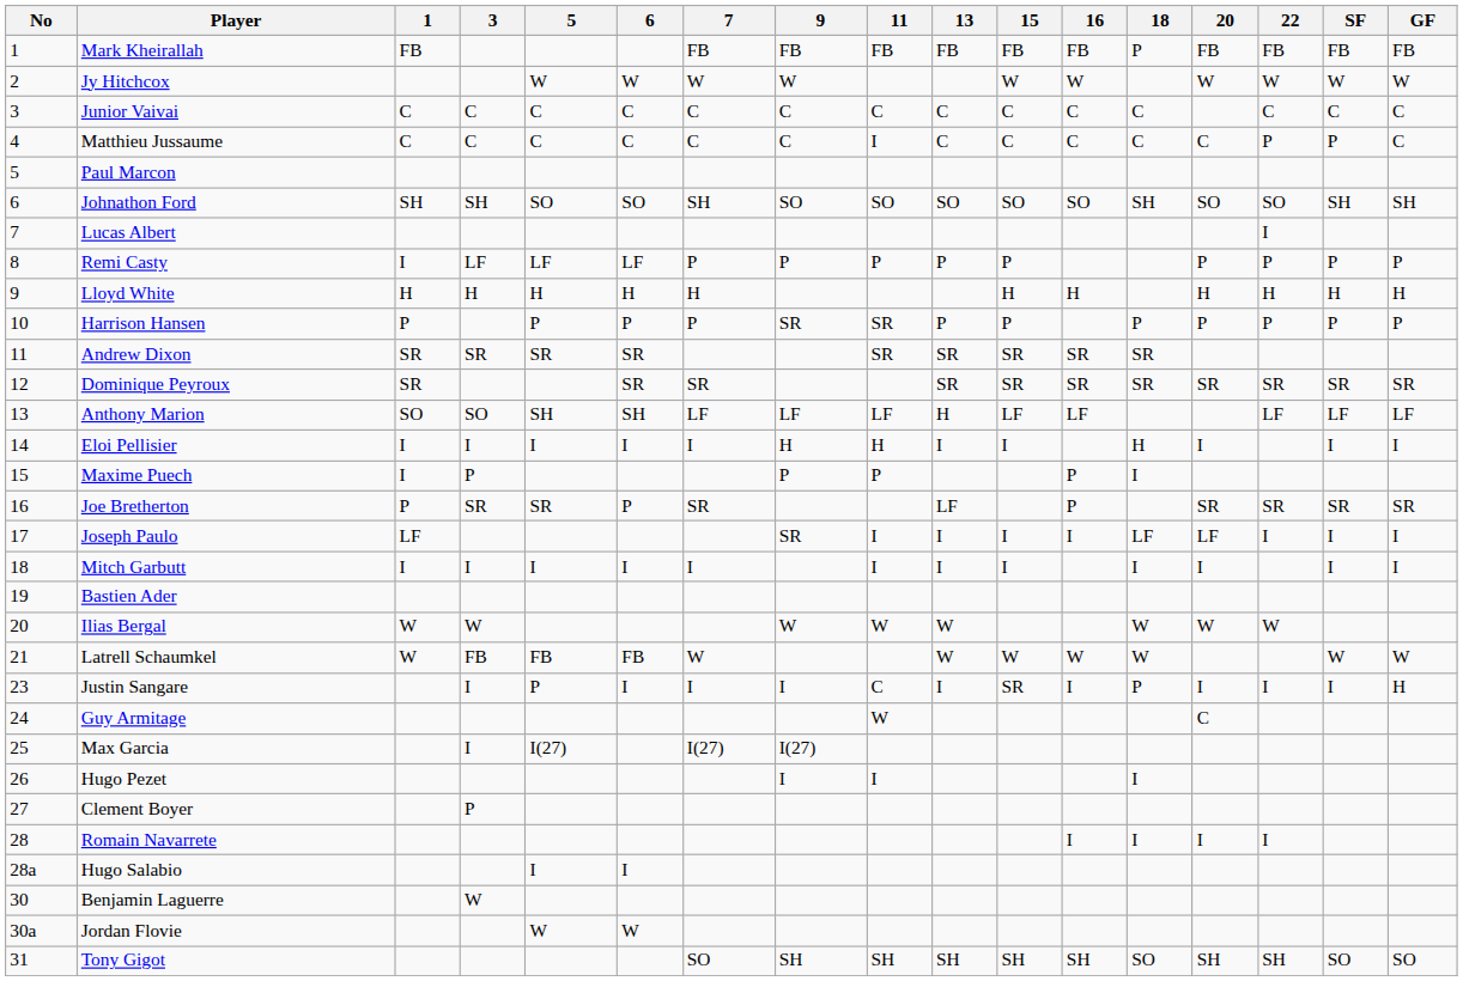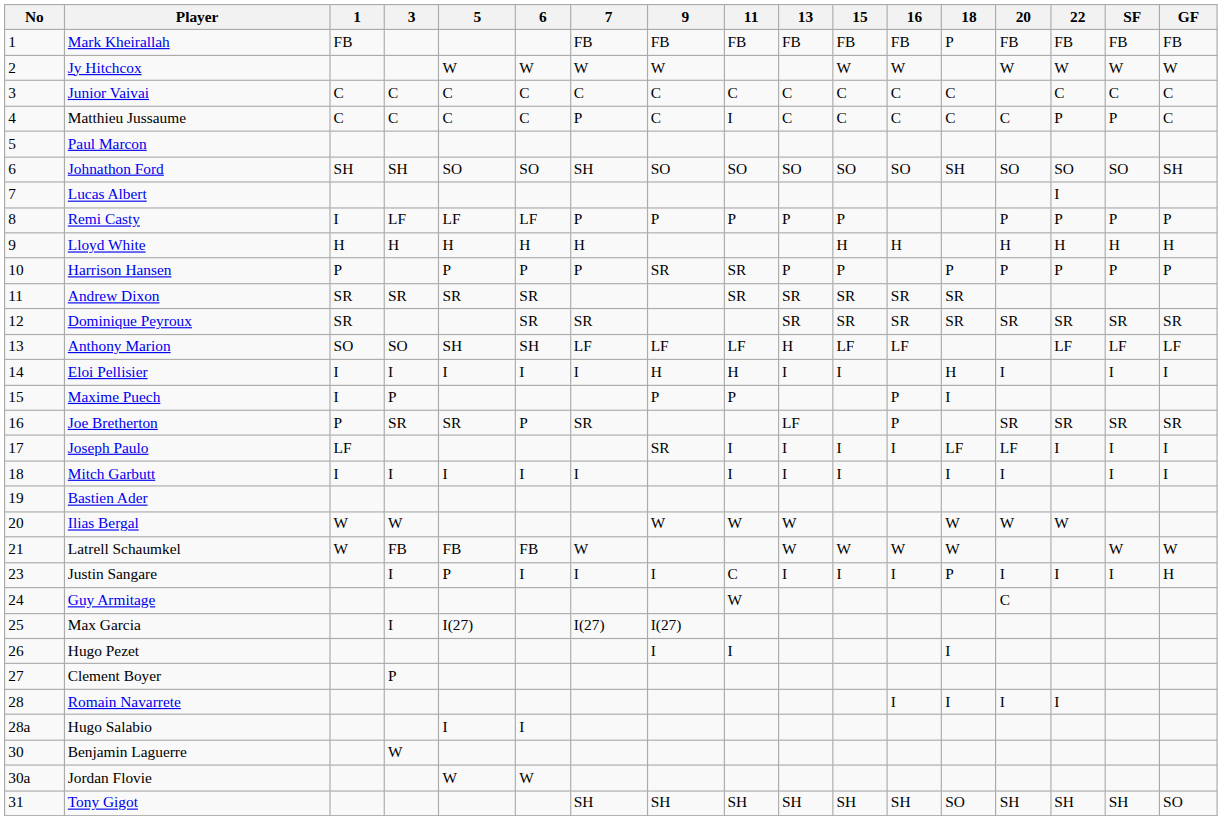Matthieu Jussaume | 7: C -> P
Johnathon Ford | SF: SH -> SO
Justin Sangare | 15: SR -> I
Tony Gigot | 7: SO -> SH
Tony Gigot | SF: SO -> SH
